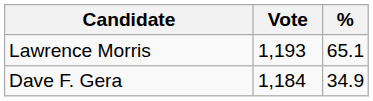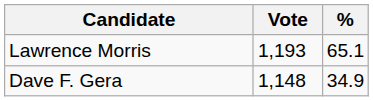Dave F. Gera | Vote: 1,184 -> 1,148
